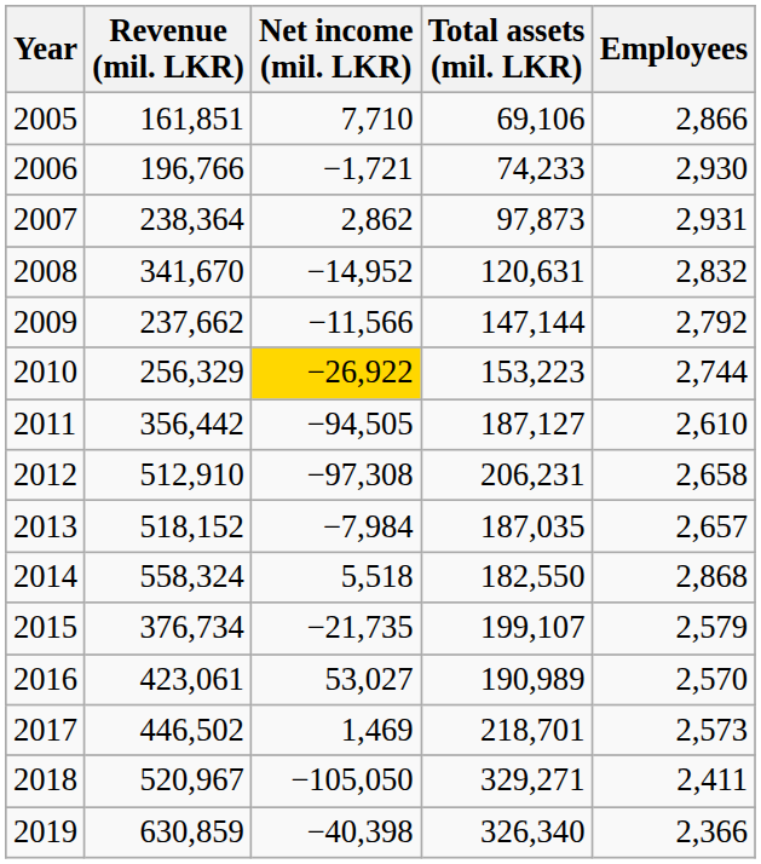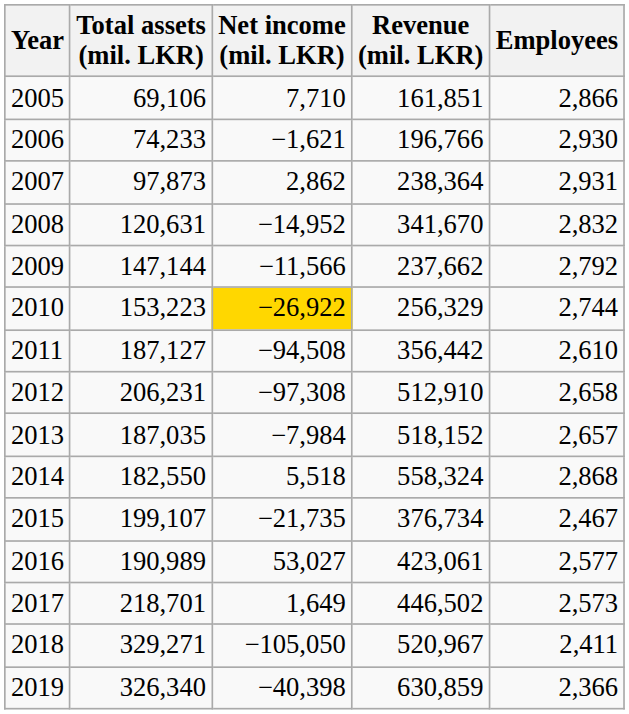columns swapped: Revenue (mil. LKR) <-> Total assets (mil. LKR)
2006 | Net income (mil. LKR): −1,721 -> −1,621
2011 | Net income (mil. LKR): −94,505 -> −94,508
2015 | Employees: 2,579 -> 2,467
2016 | Employees: 2,570 -> 2,577
2017 | Net income (mil. LKR): 1,469 -> 1,649
